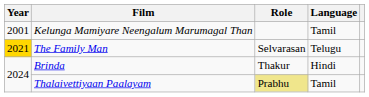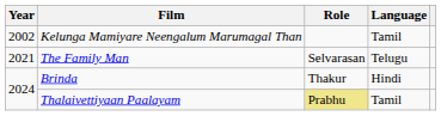Kelunga Mamiyare Neengalum Marumagal Than | Year: 2001 -> 2002
The Family Man | Year: gold background -> no background
